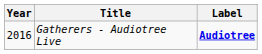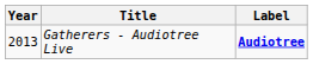Gatherers - Audiotree Live | Year: 2016 -> 2013
